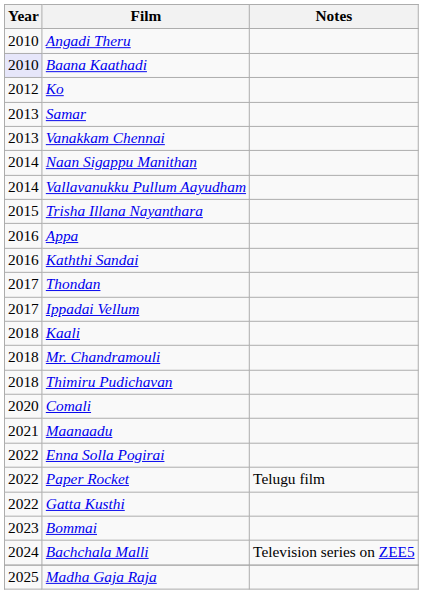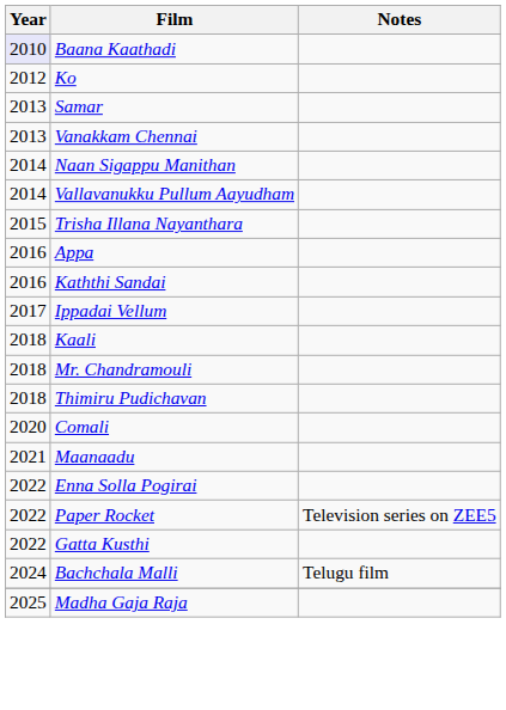- row: 2010 | Angadi Theru
- row: 2017 | Thondan
Paper Rocket | Notes: Telugu film -> Television series on ZEE5
- row: 2023 | Bommai
Bachchala Malli | Notes: Television series on ZEE5 -> Telugu film
